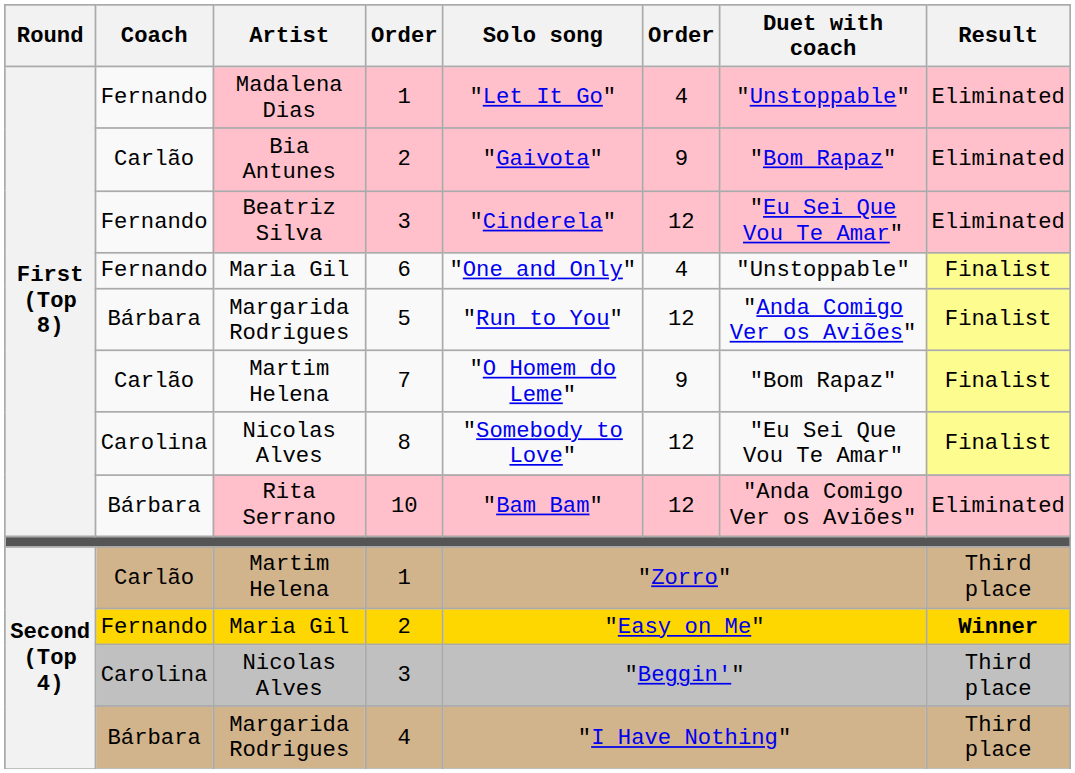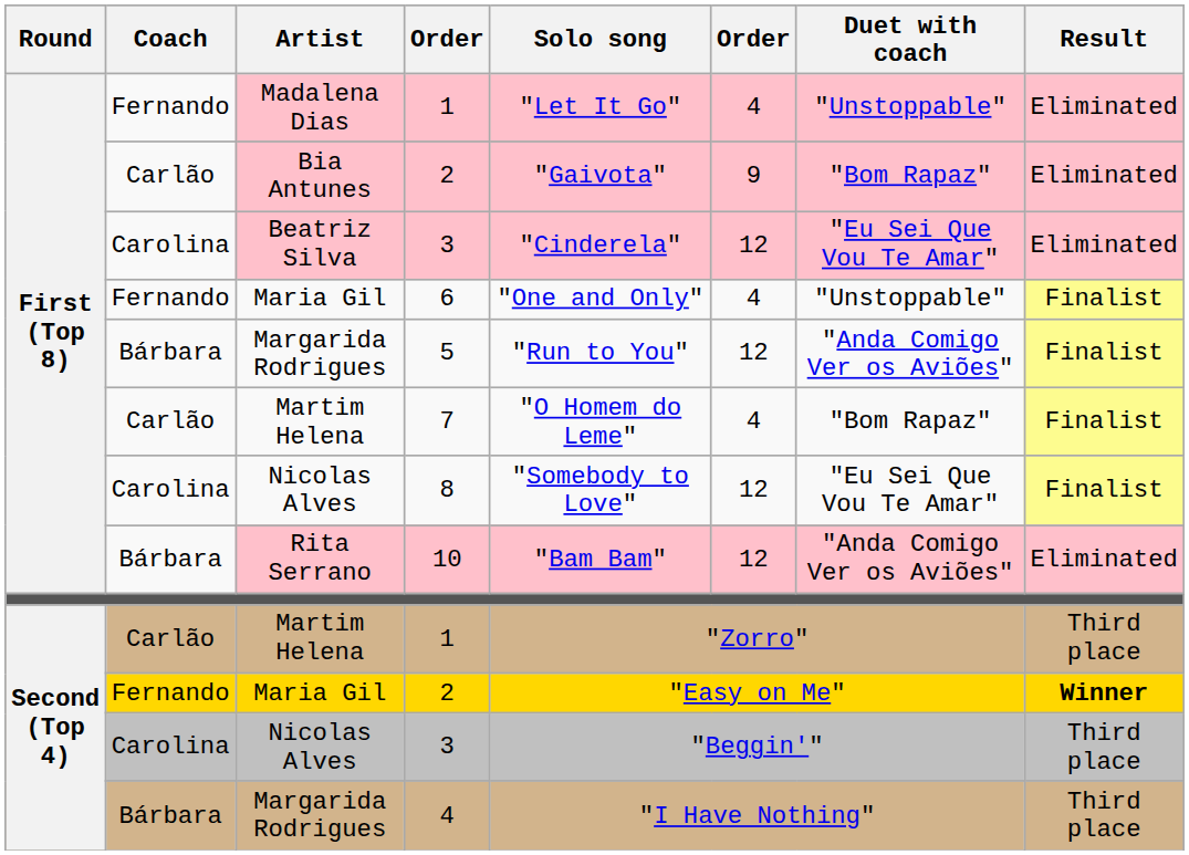Beatriz Silva / 3 | Coach: Fernando -> Carolina
7 | column 6: 9 -> 4
